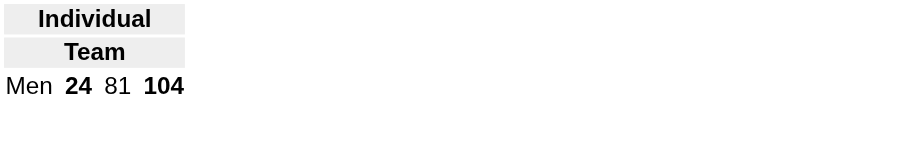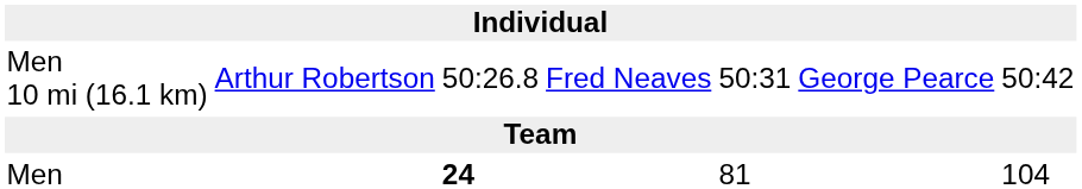+ row: Men 10 mi (16.1 km) | Arthur Robertson | 50:26.8 | Fred Neaves | 50:31 | George Pearce | 50:42
Men | column 7: bold -> normal
